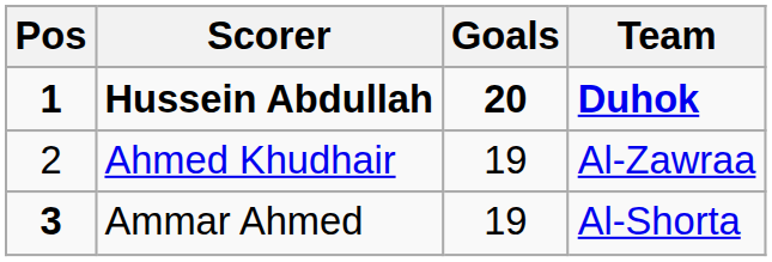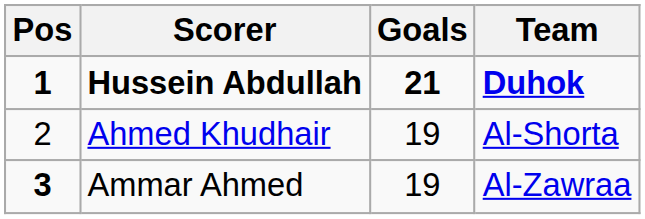Hussein Abdullah | Goals: 20 -> 21
Ahmed Khudhair | Team: Al-Zawraa -> Al-Shorta
Ammar Ahmed | Team: Al-Shorta -> Al-Zawraa
